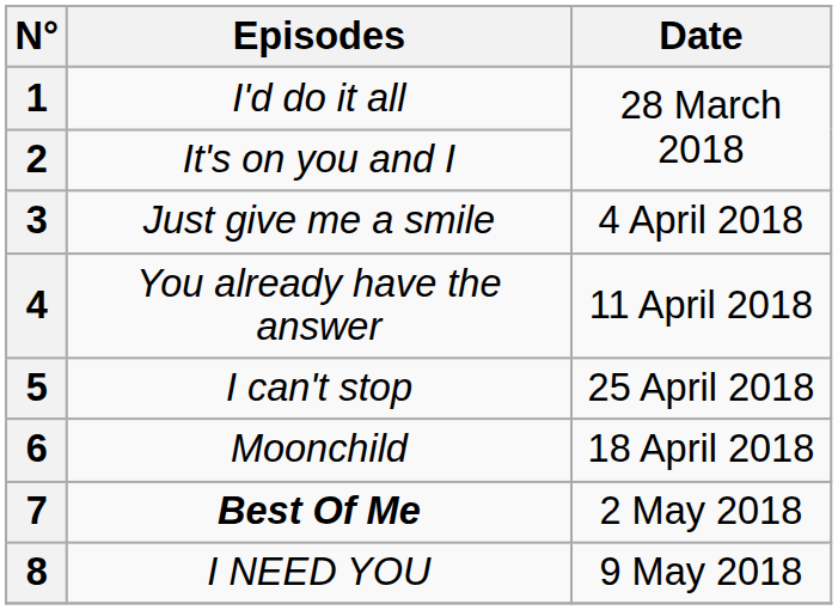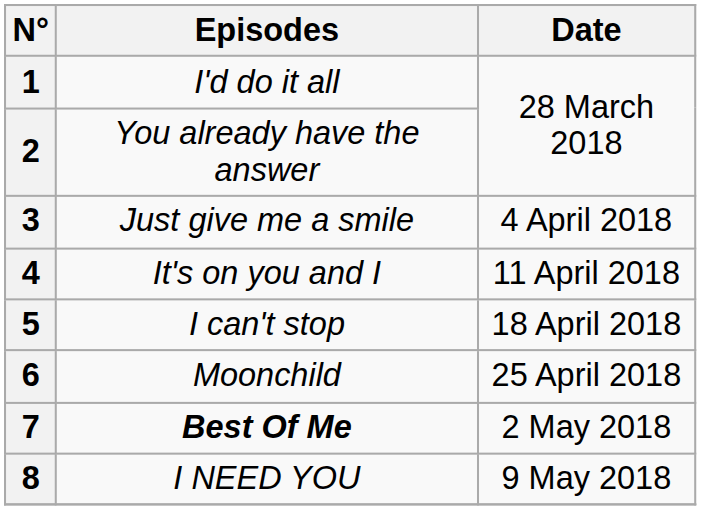2 | Episodes: It's on you and I -> You already have the answer
4 | Episodes: You already have the answer -> It's on you and I
5 | Date: 25 April 2018 -> 18 April 2018
6 | Date: 18 April 2018 -> 25 April 2018
